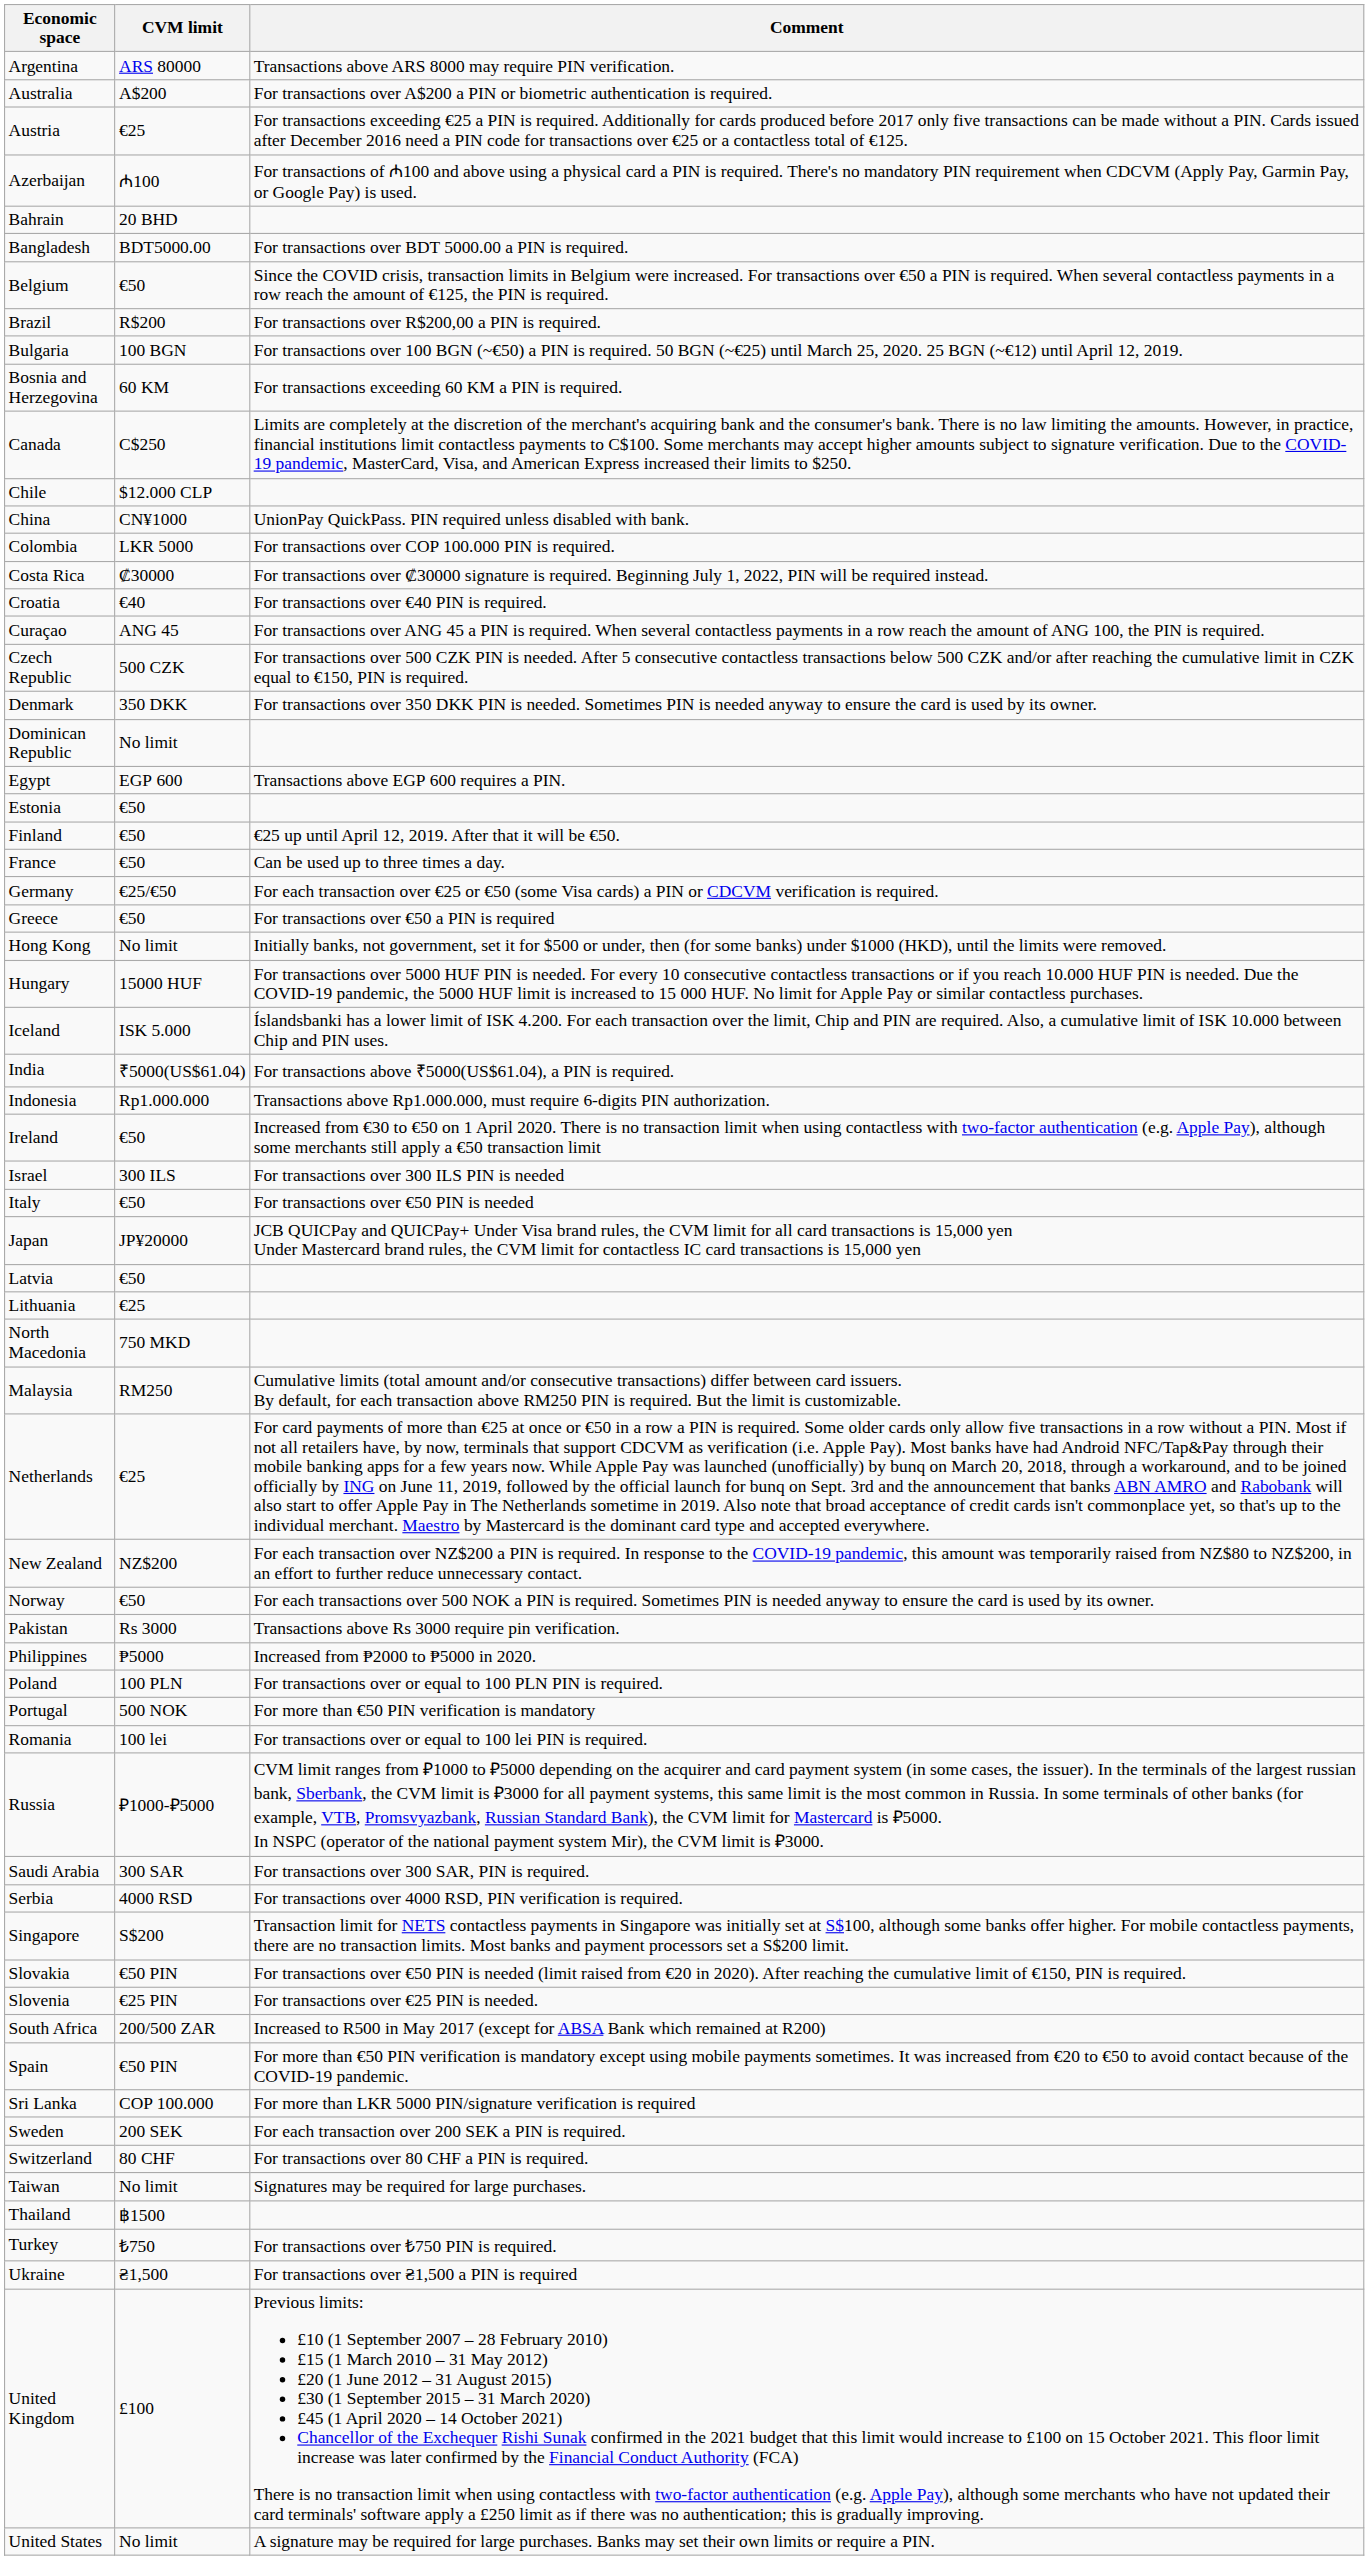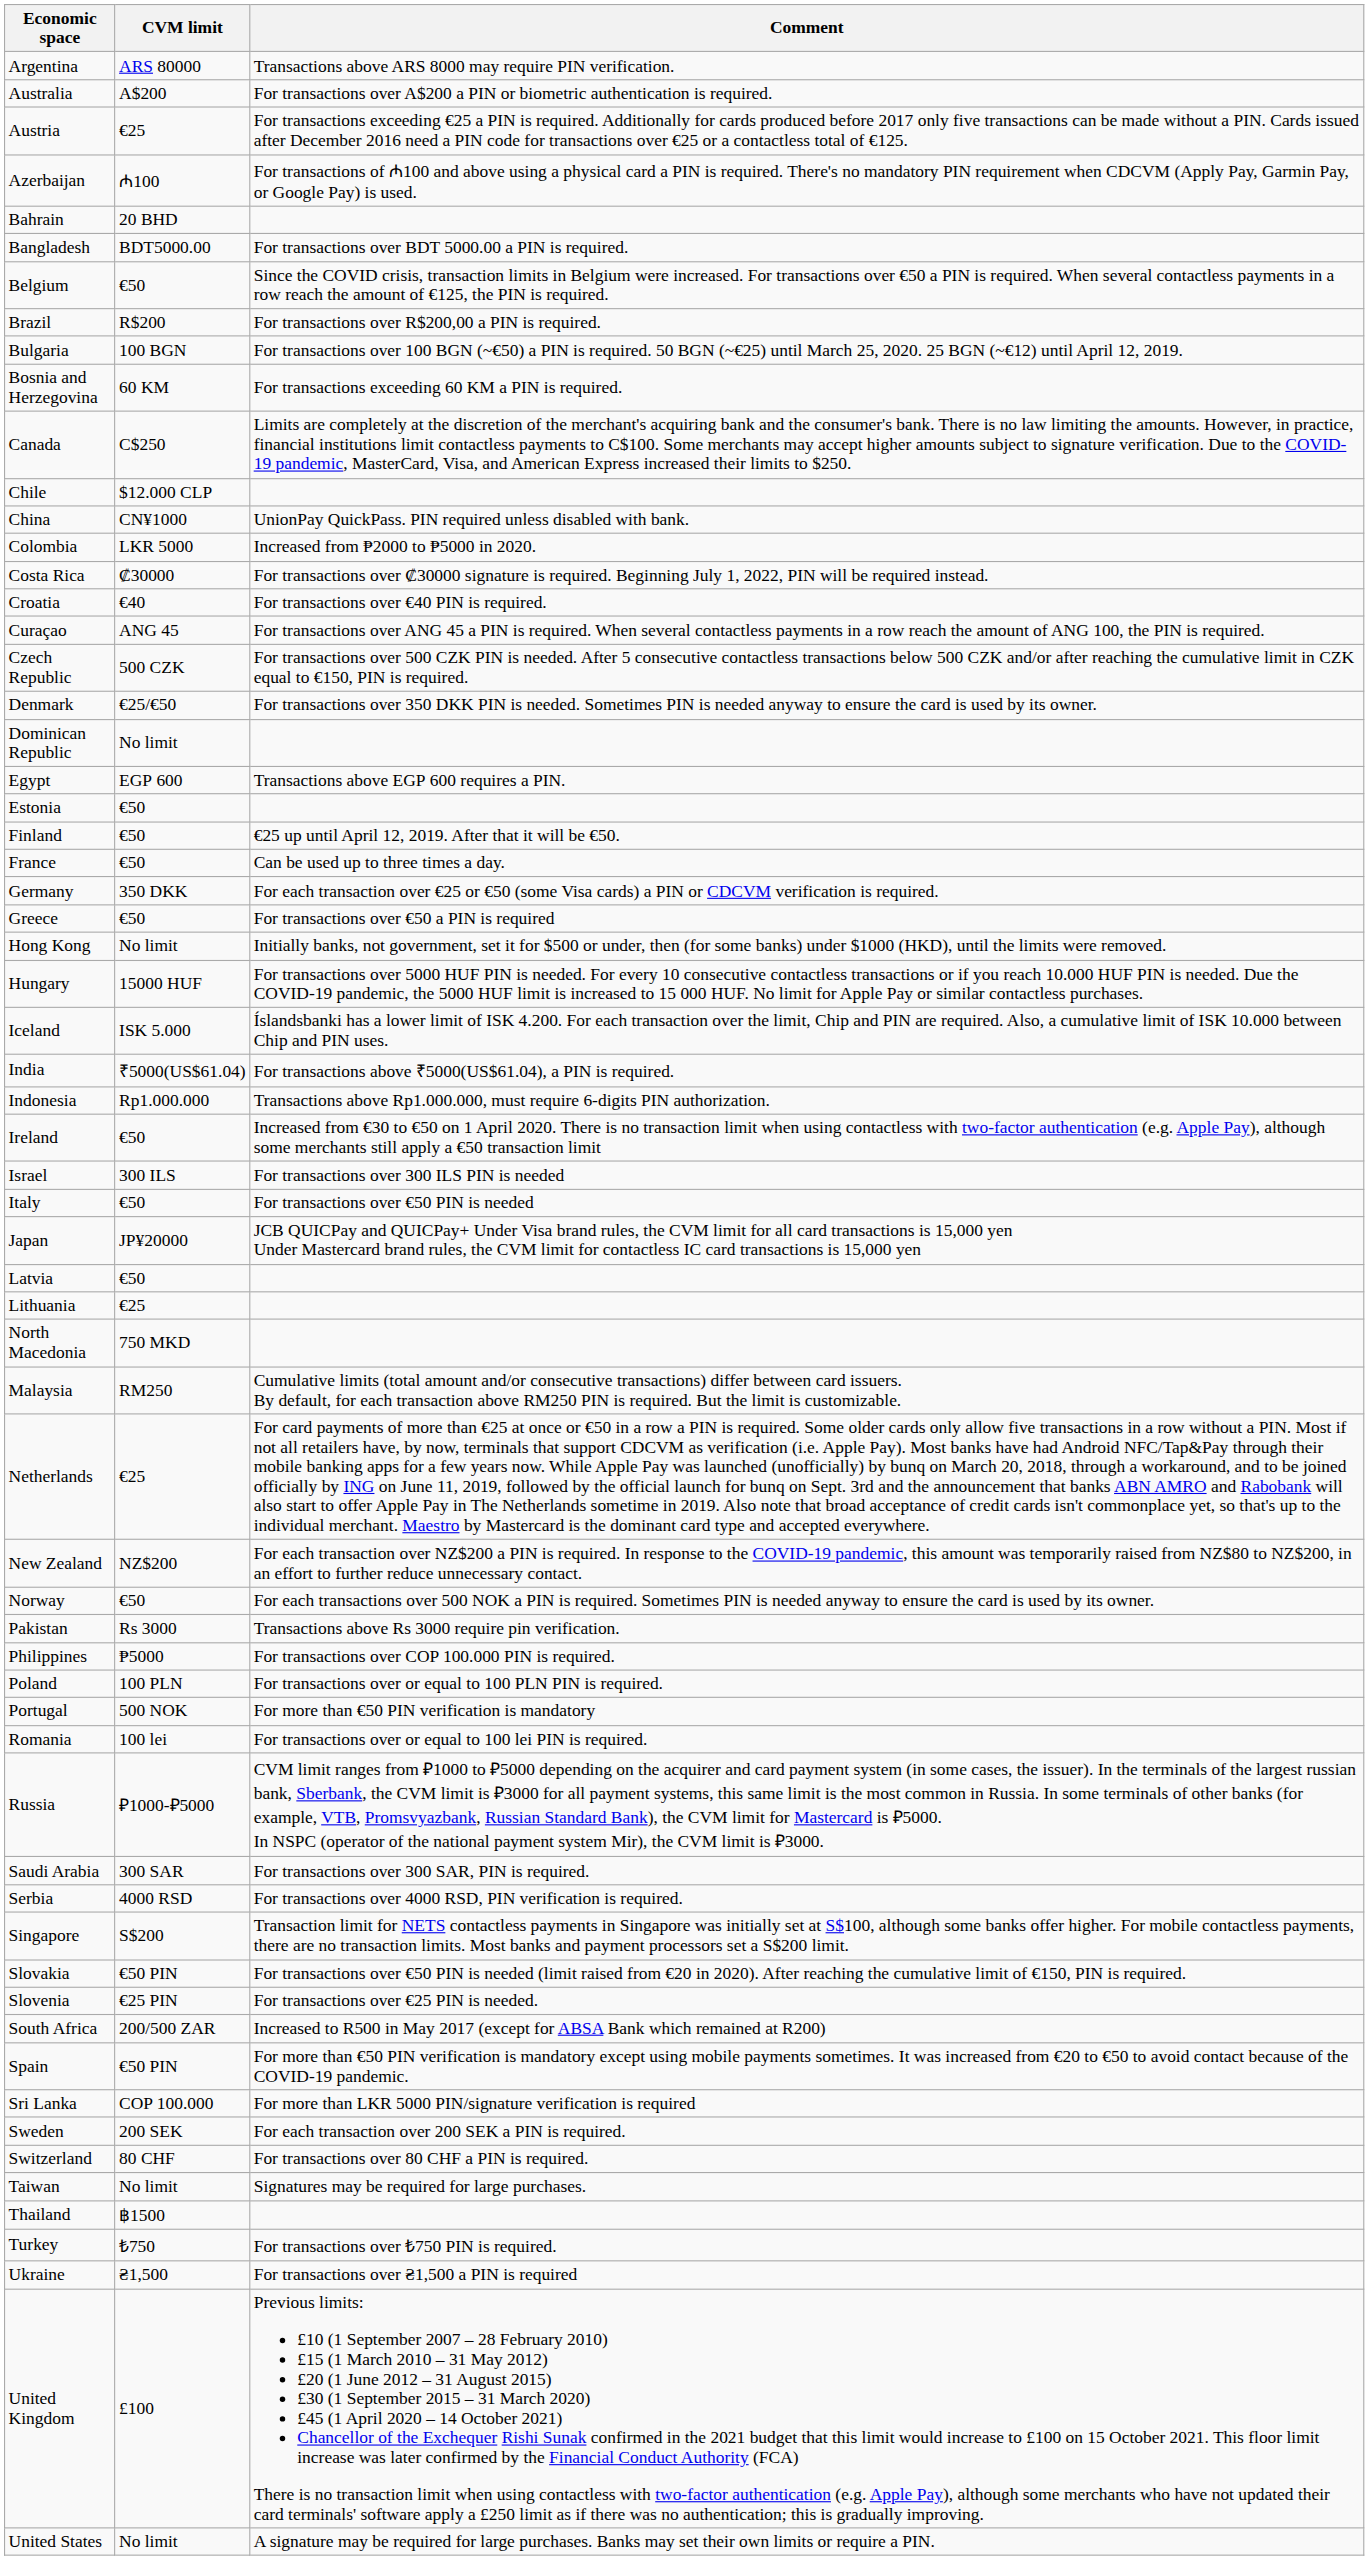Colombia | Comment: For transactions over COP 100.000 PIN is required. -> Increased from ₱2000 to ₱5000 in 2020.
Denmark | CVM limit: 350 DKK -> €25/€50
Germany | CVM limit: €25/€50 -> 350 DKK
Philippines | Comment: Increased from ₱2000 to ₱5000 in 2020. -> For transactions over COP 100.000 PIN is required.
